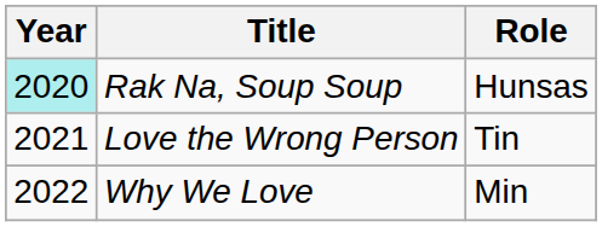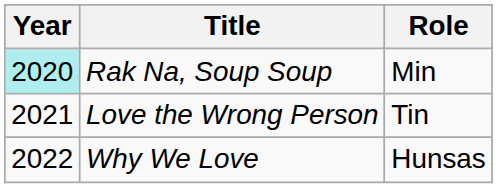Rak Na, Soup Soup | Role: Hunsas -> Min
Why We Love | Role: Min -> Hunsas
